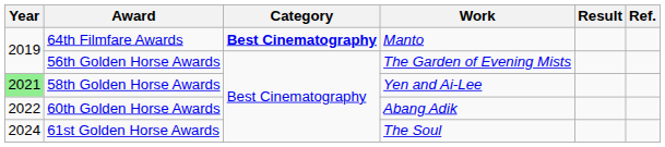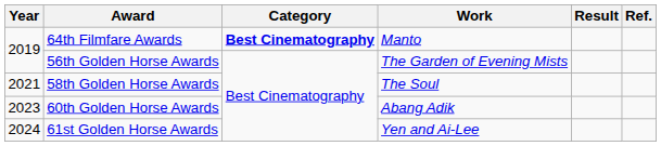58th Golden Horse Awards | Year: lightgreen background -> no background
58th Golden Horse Awards | Work: Yen and Ai-Lee -> The Soul
60th Golden Horse Awards | Year: 2022 -> 2023
61st Golden Horse Awards | Work: The Soul -> Yen and Ai-Lee
